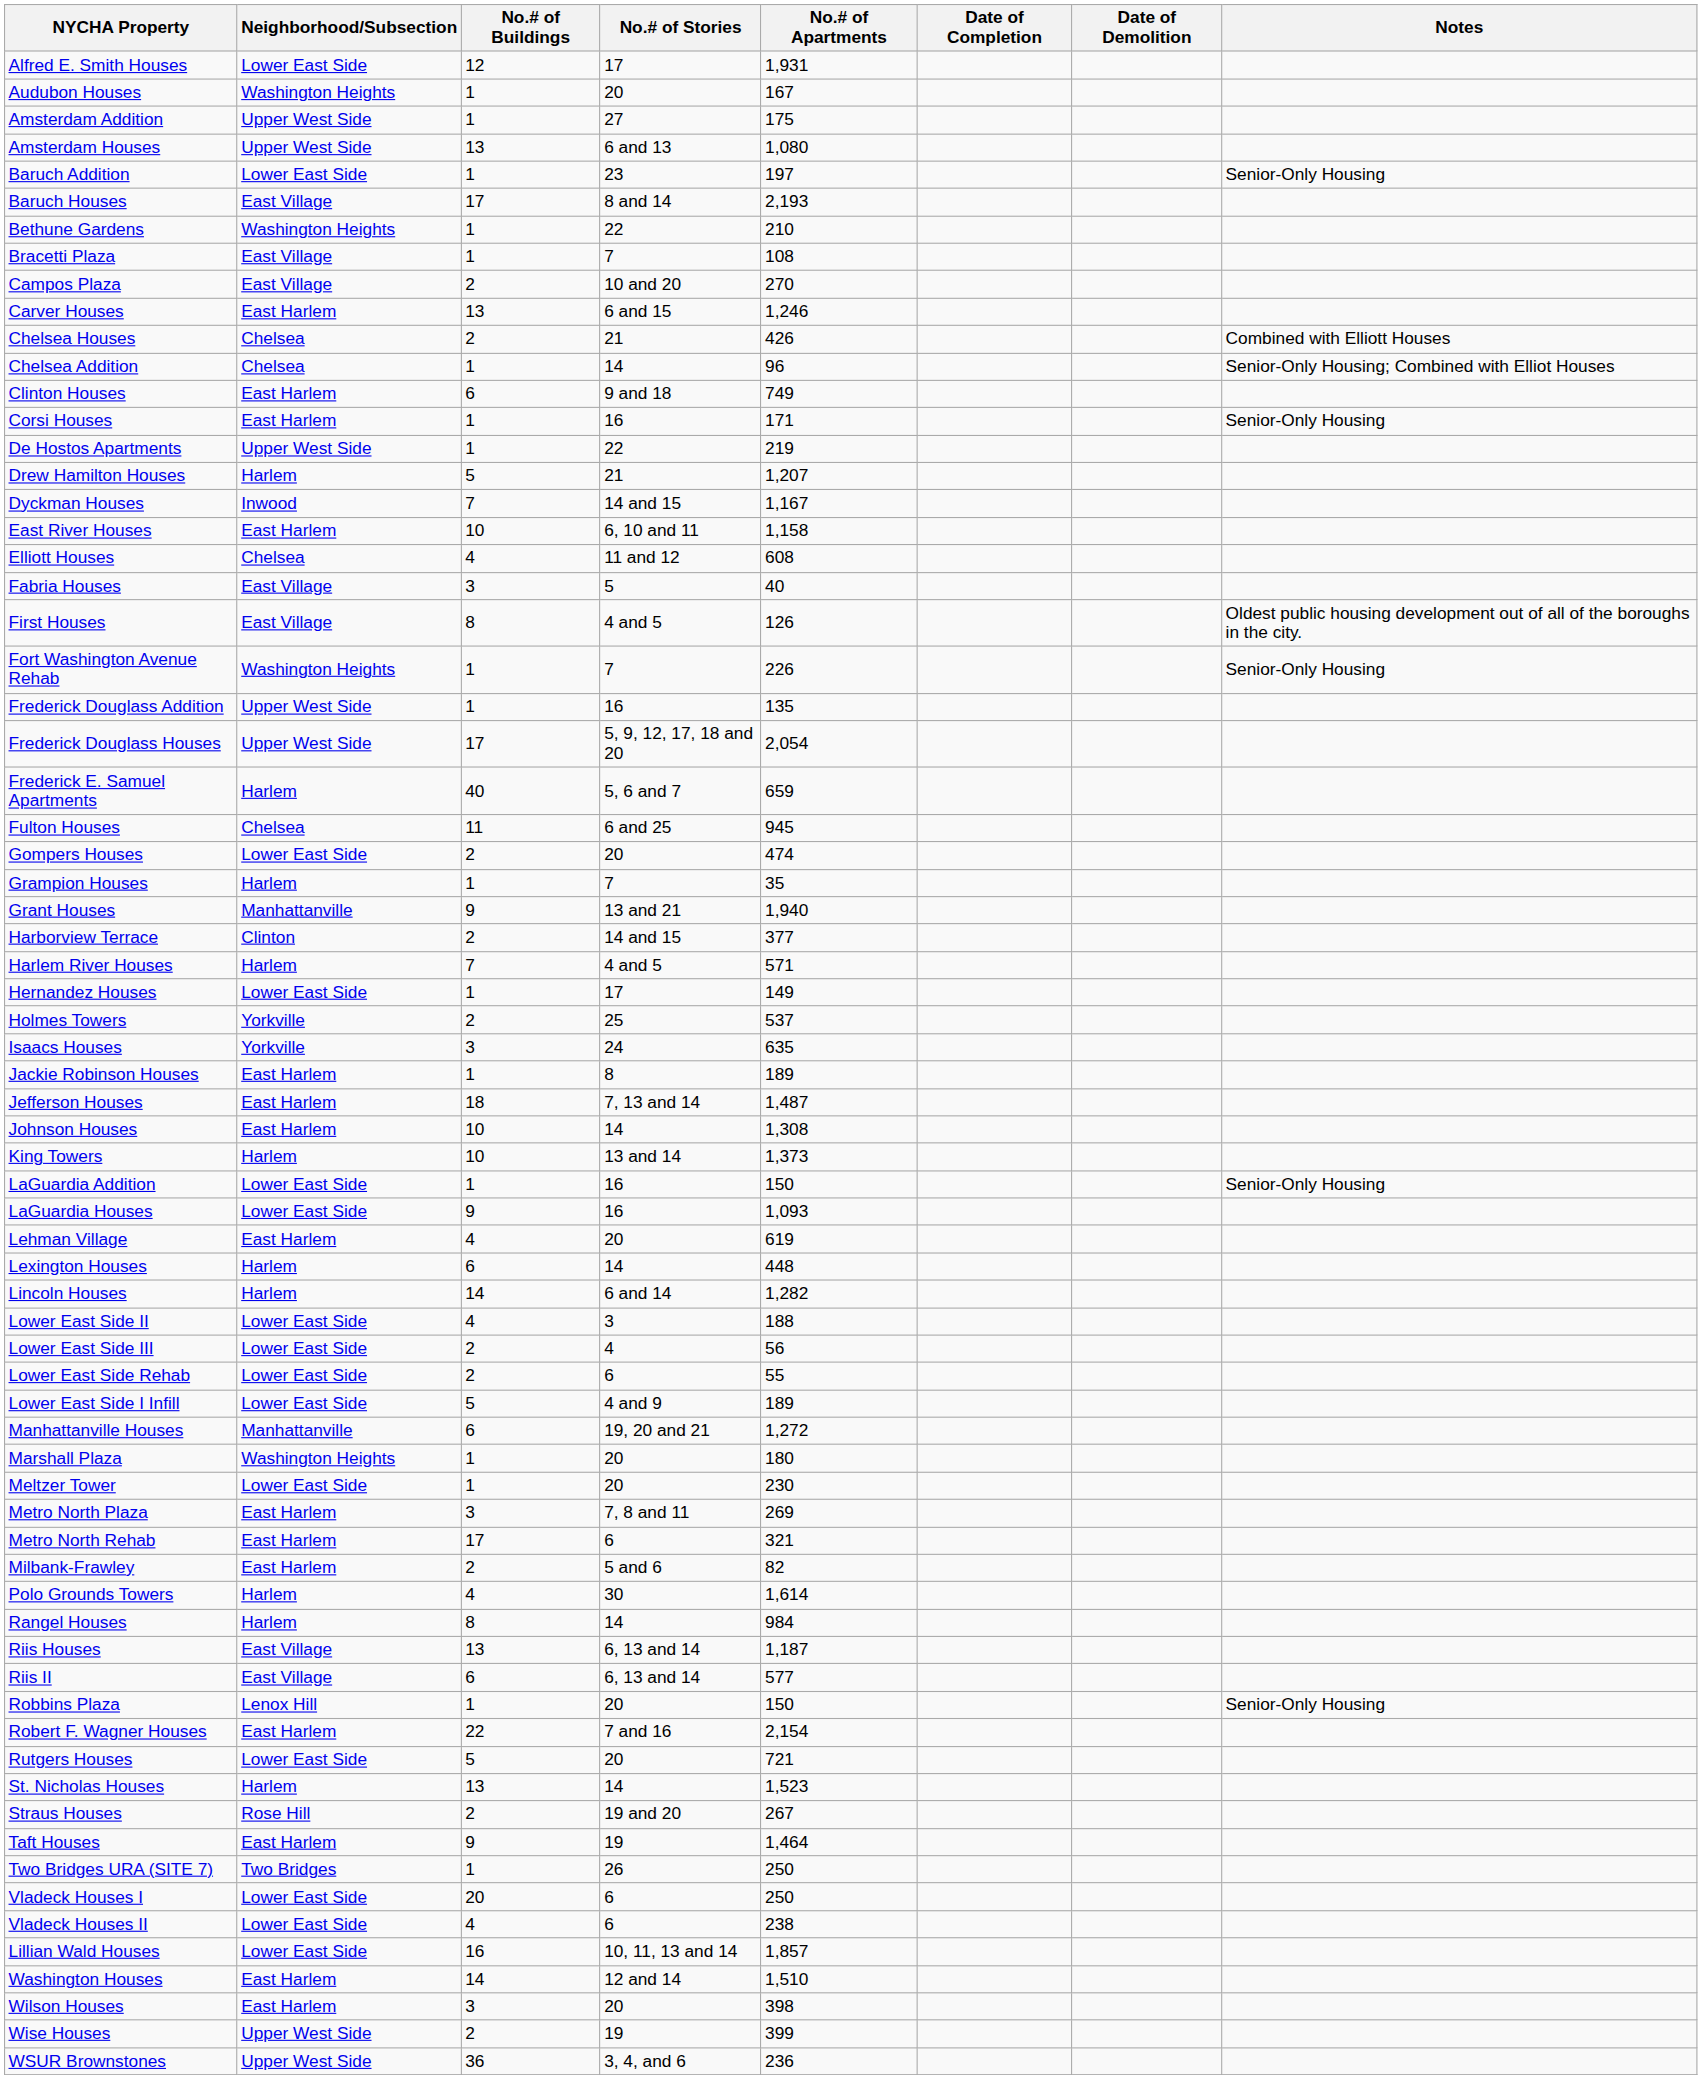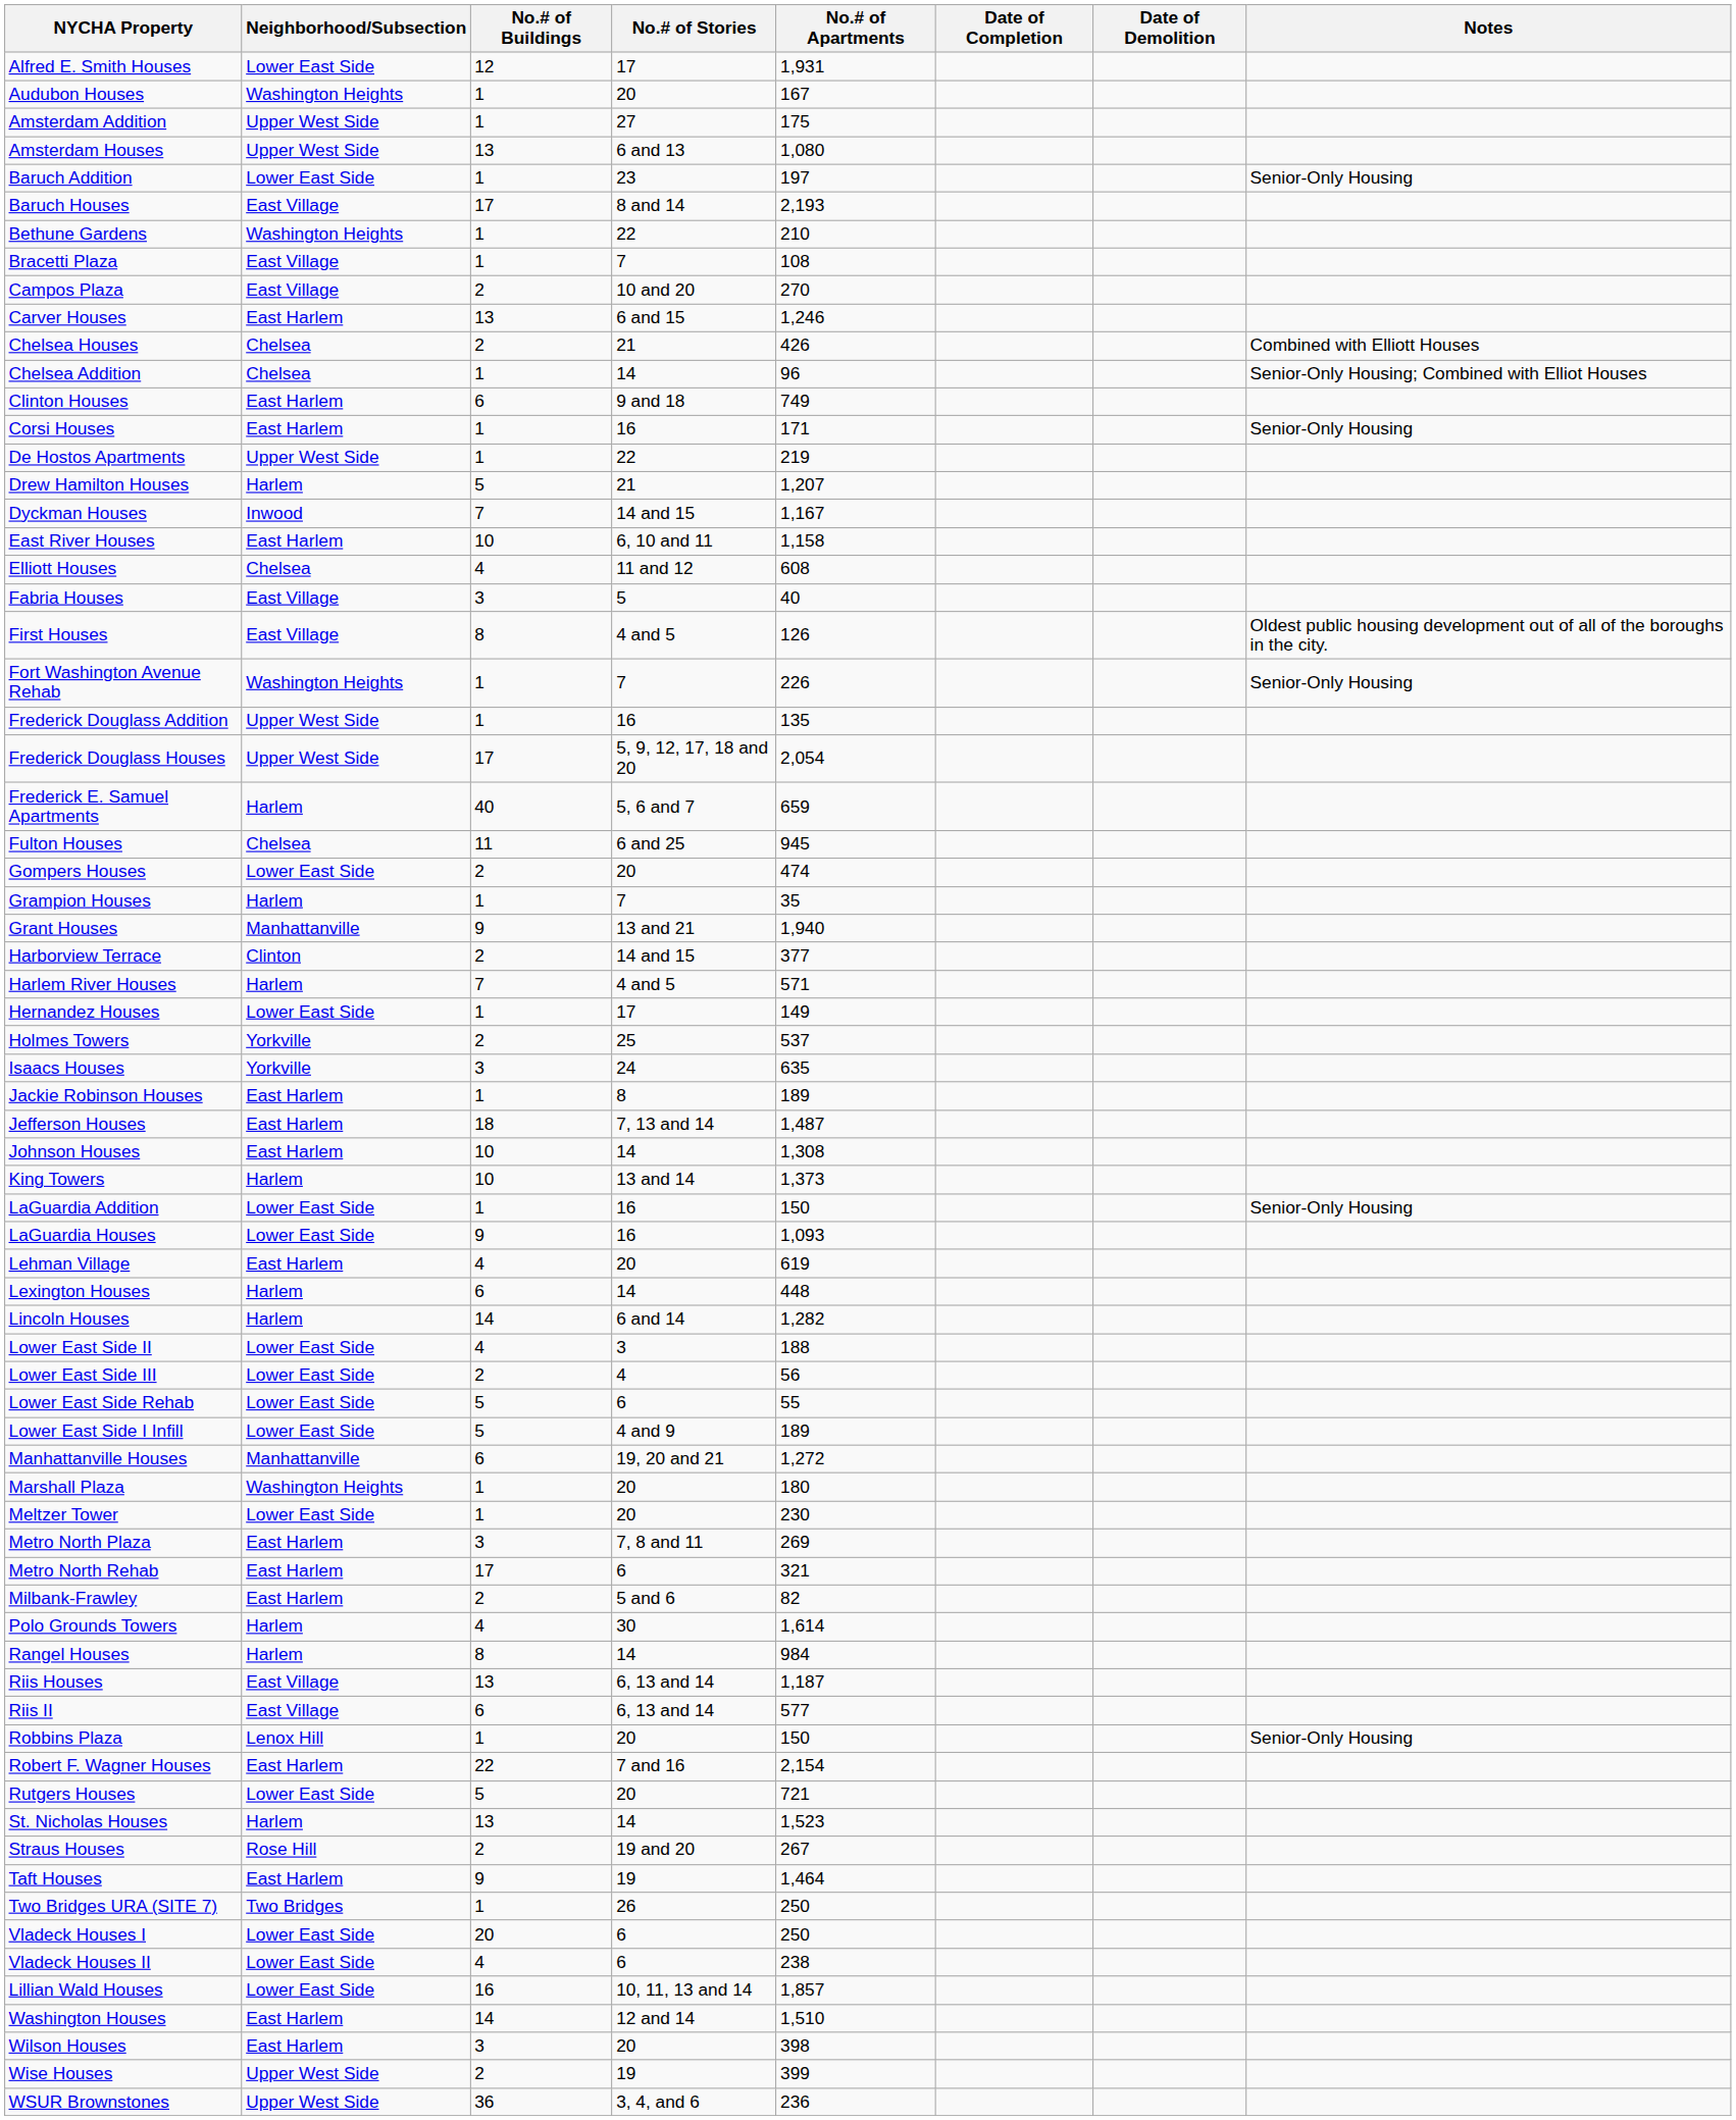Lower East Side Rehab | No.# of Buildings: 2 -> 5
